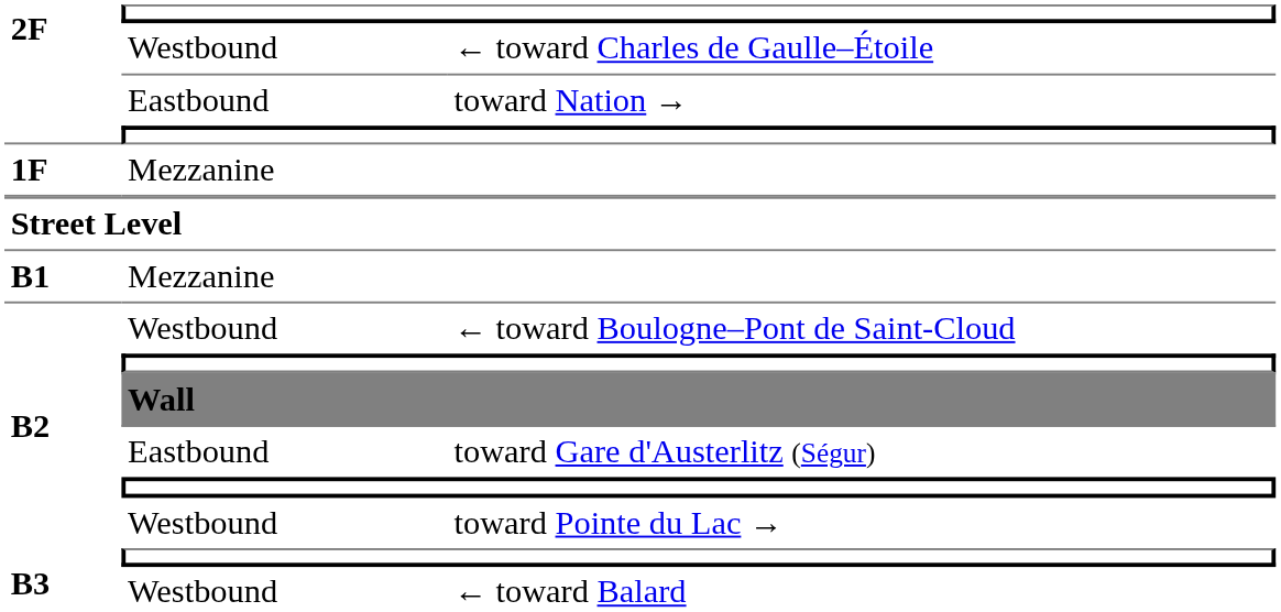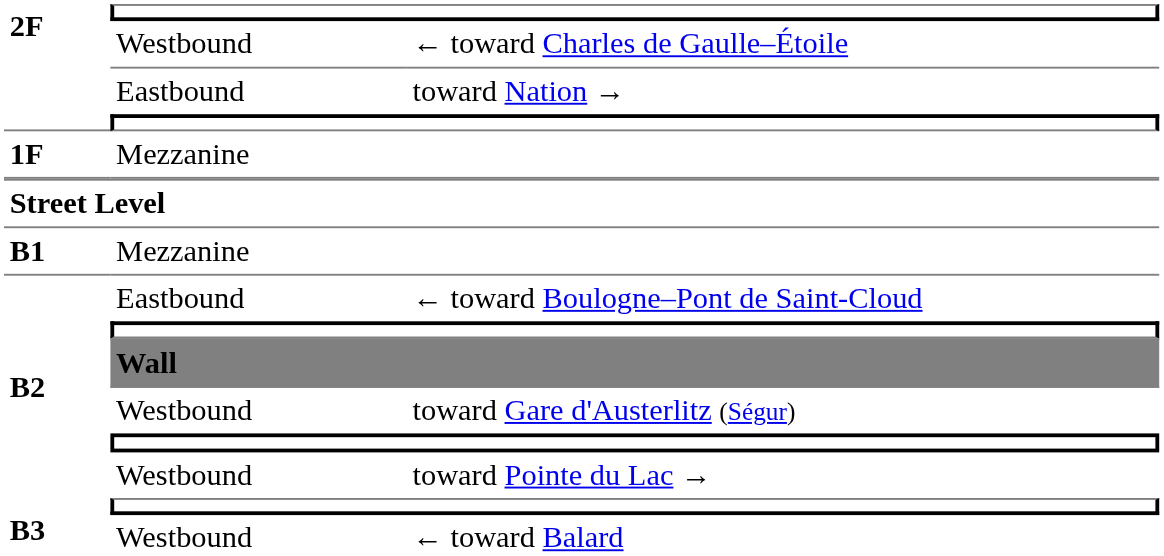← toward Boulogne–Pont de Saint-Cloud | column 2: Westbound -> Eastbound
toward Gare d'Austerlitz (Ségur) | column 2: Eastbound -> Westbound
